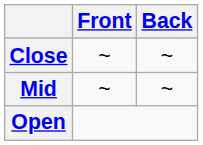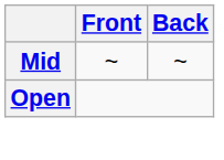- row: Close | ~ | ~
